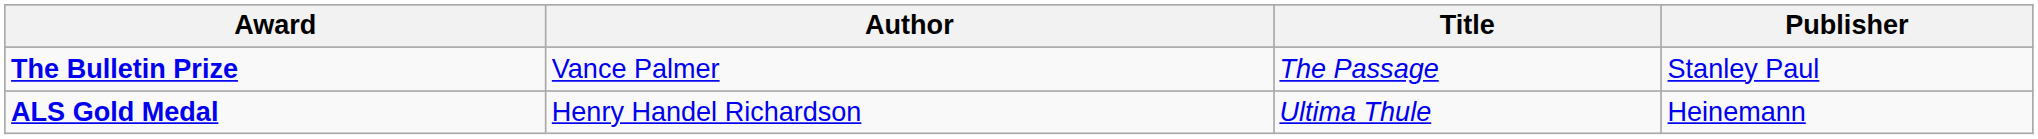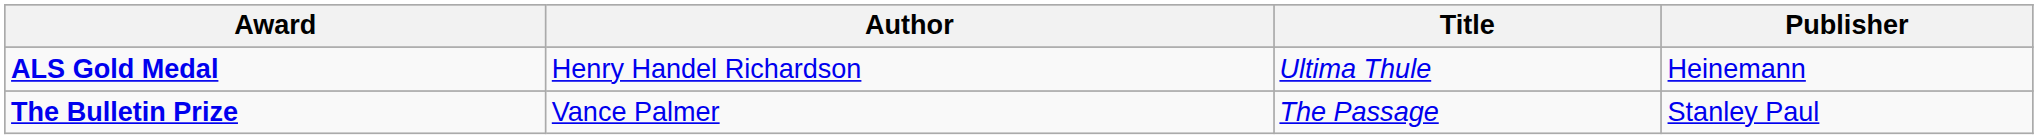rows swapped: ALS Gold Medal <-> The Bulletin Prize
